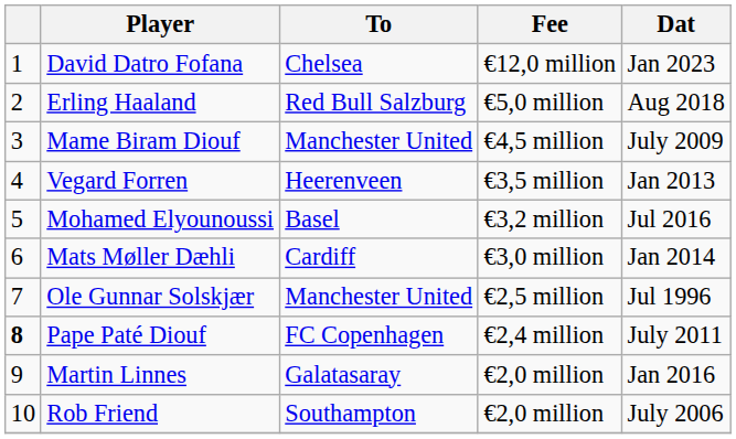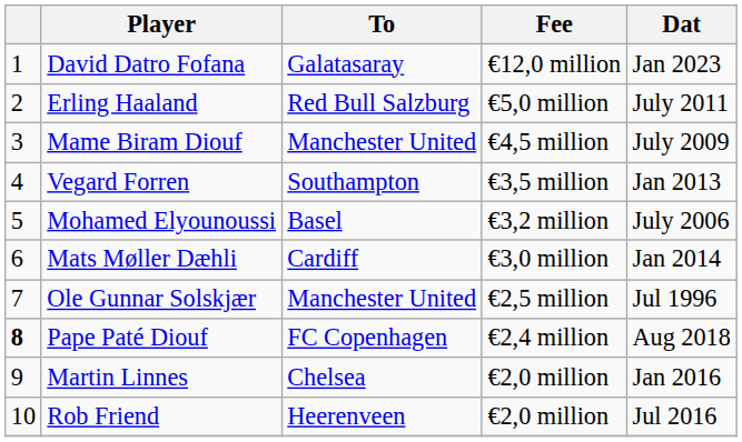David Datro Fofana | To: Chelsea -> Galatasaray
Erling Haaland | Dat: Aug 2018 -> July 2011
Vegard Forren | To: Heerenveen -> Southampton
Mohamed Elyounoussi | Dat: Jul 2016 -> July 2006
Pape Paté Diouf | Dat: July 2011 -> Aug 2018
Martin Linnes | To: Galatasaray -> Chelsea
Rob Friend | To: Southampton -> Heerenveen
Rob Friend | Dat: July 2006 -> Jul 2016
